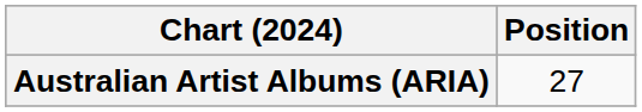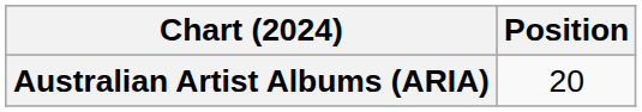Australian Artist Albums (ARIA) | Position: 27 -> 20
